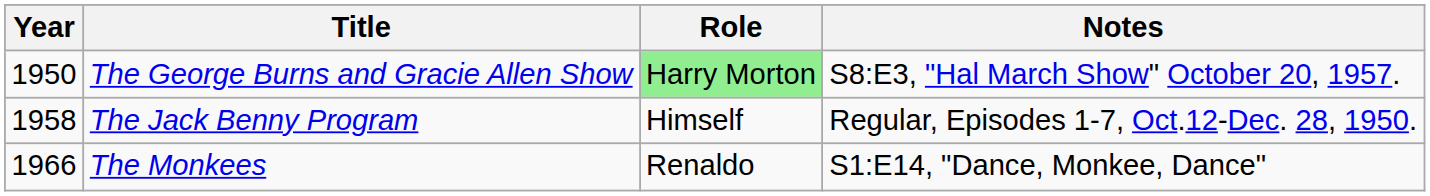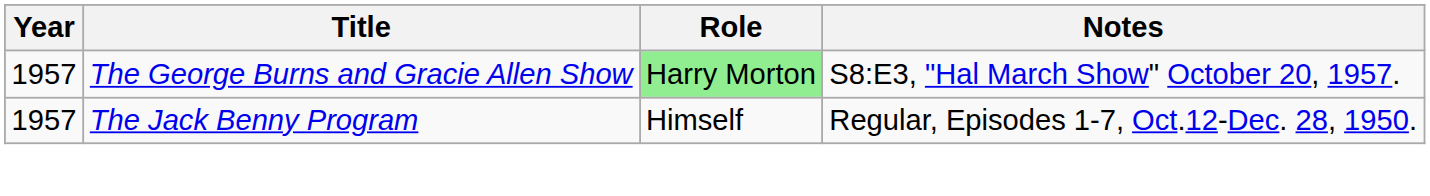The George Burns and Gracie Allen Show | Year: 1950 -> 1957
The Jack Benny Program | Year: 1958 -> 1957
- row: 1966 | The Monkees | Renaldo | S1:E14, "Dance, Monkee, Dance"
